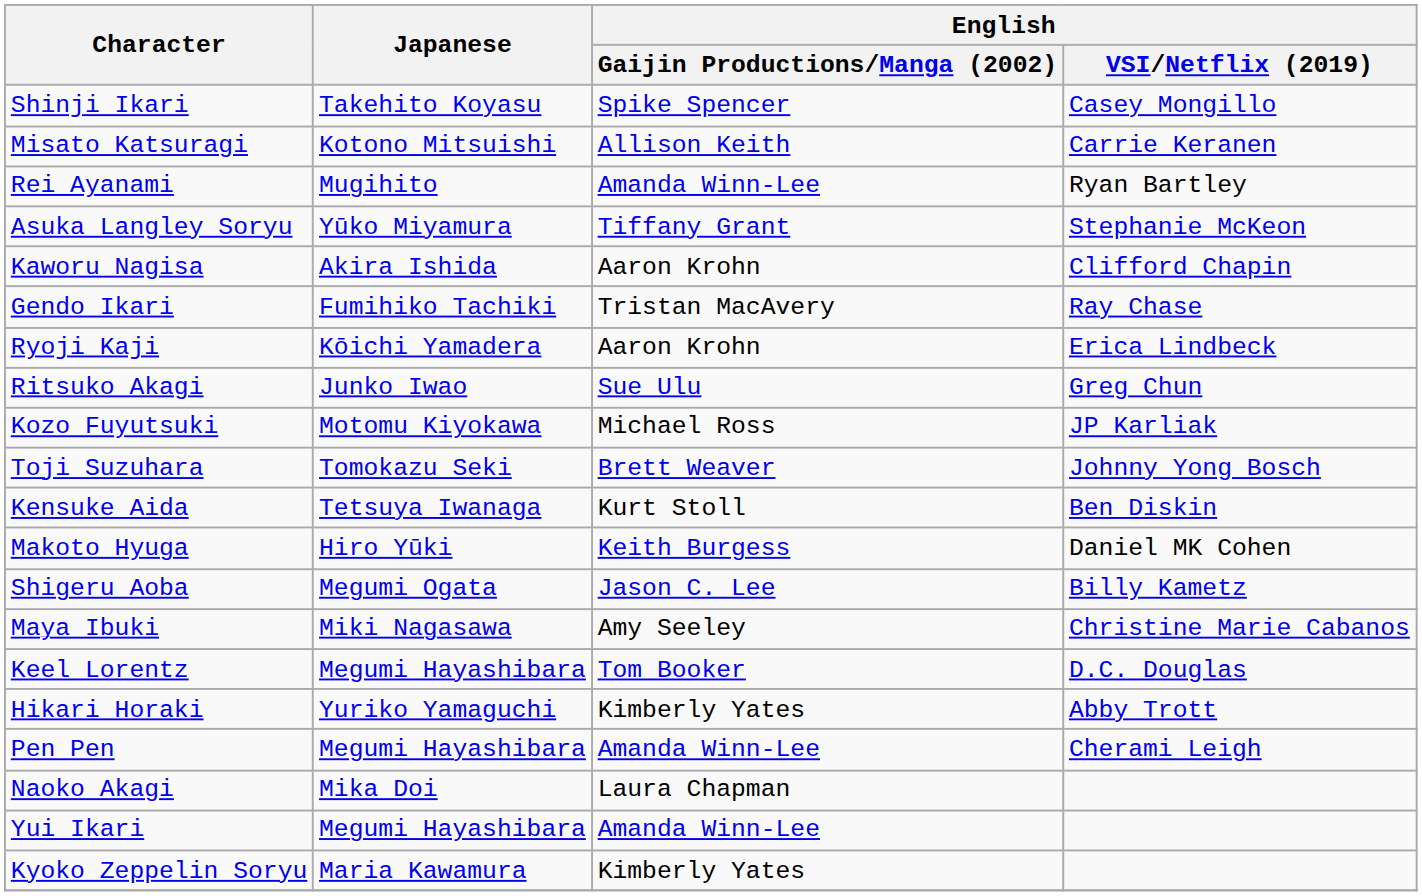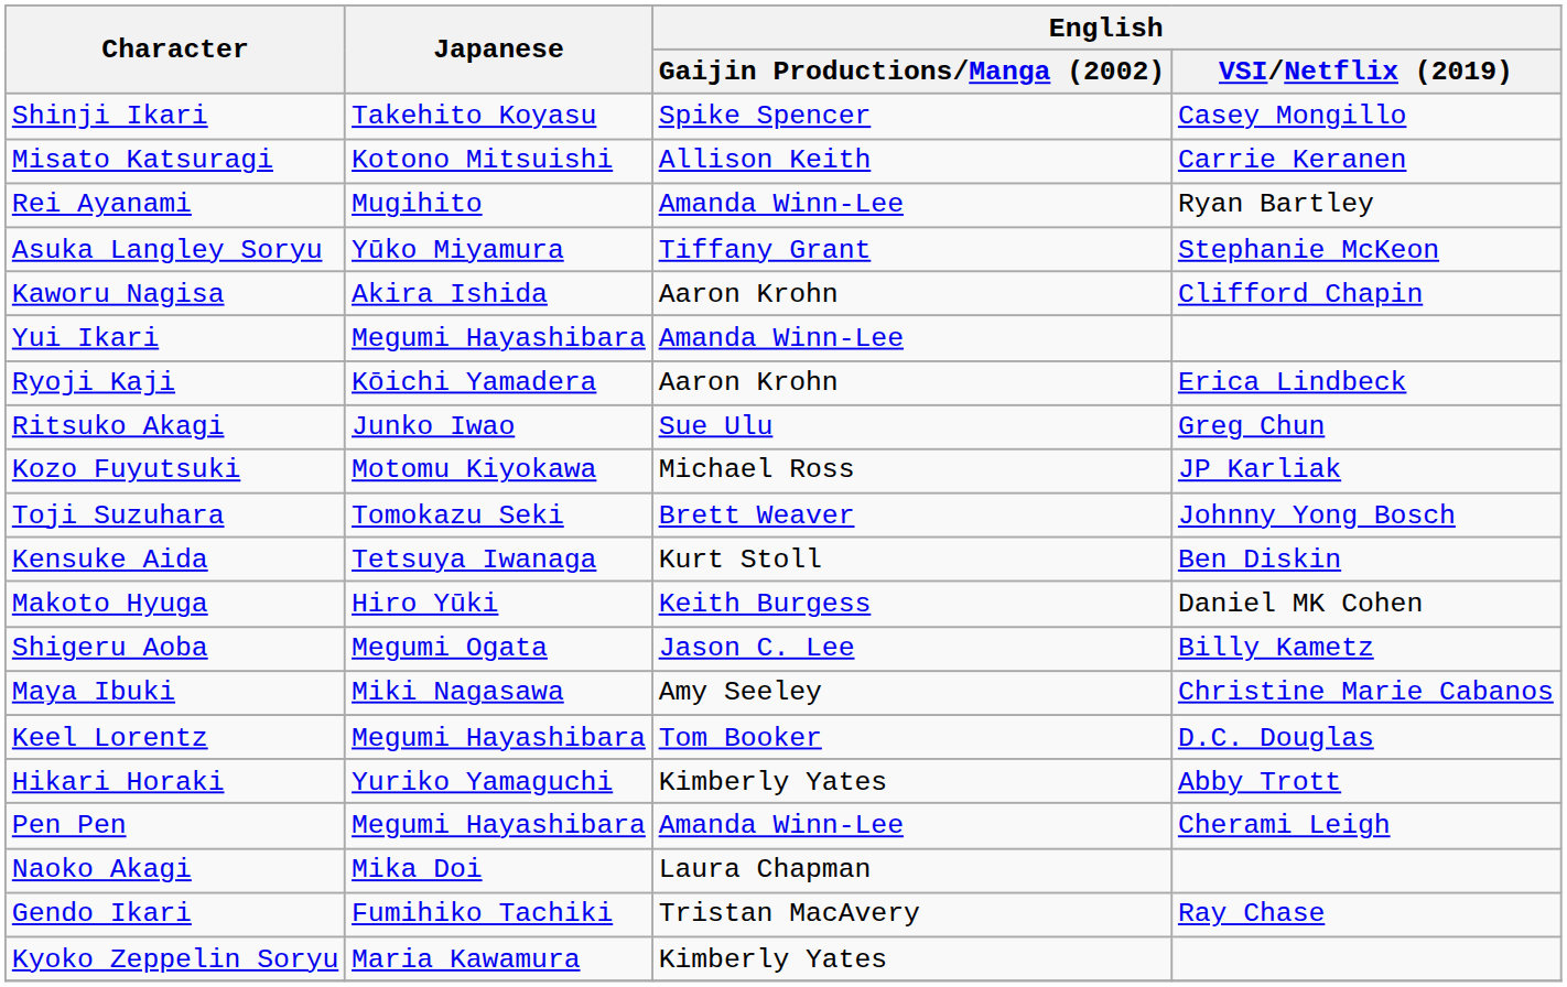rows swapped: Gendo Ikari <-> Yui Ikari
